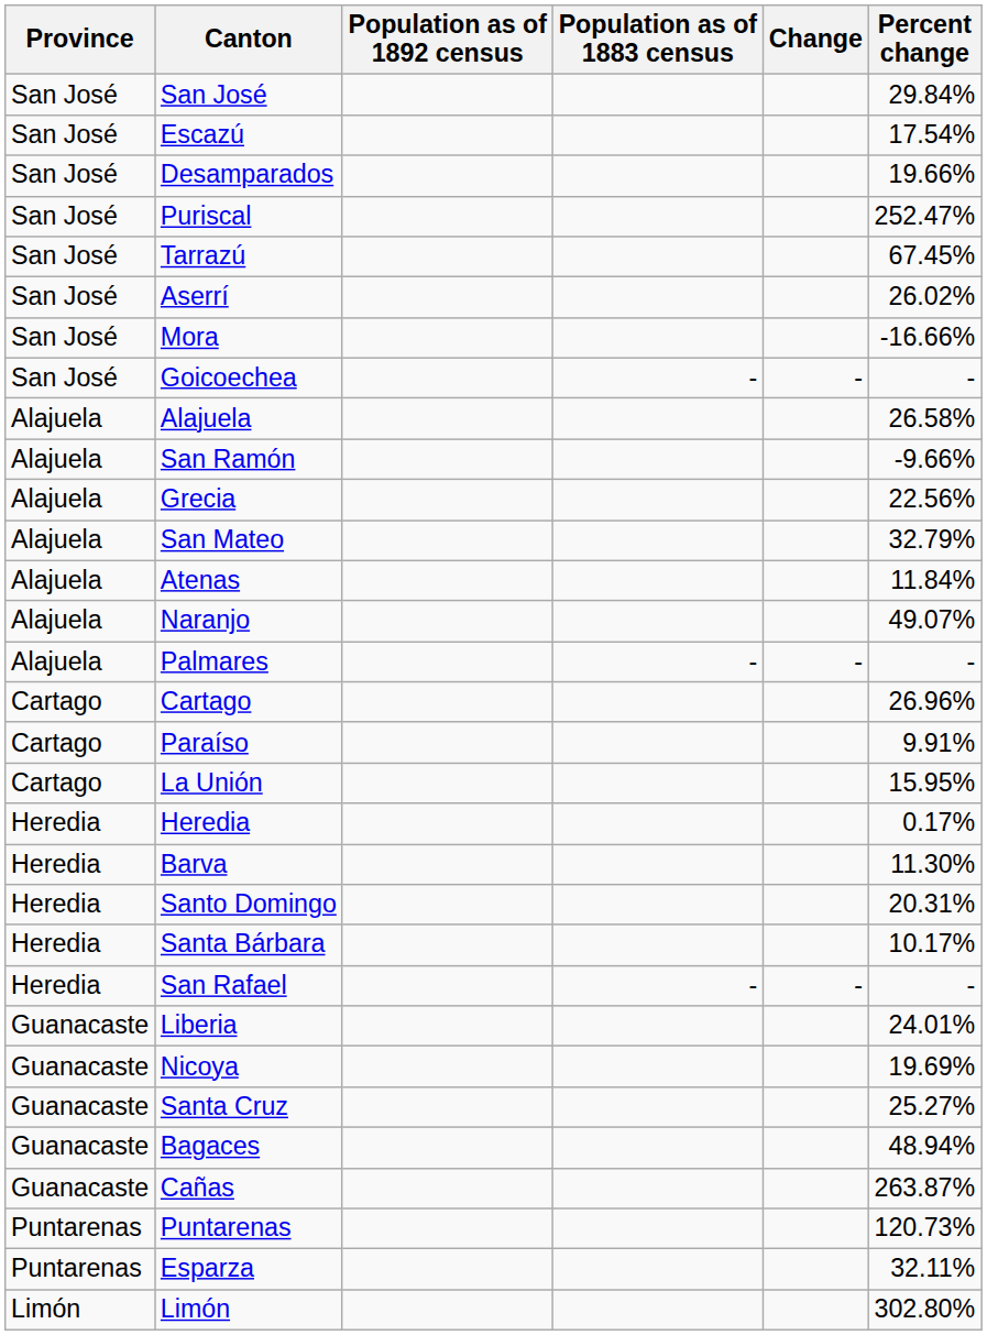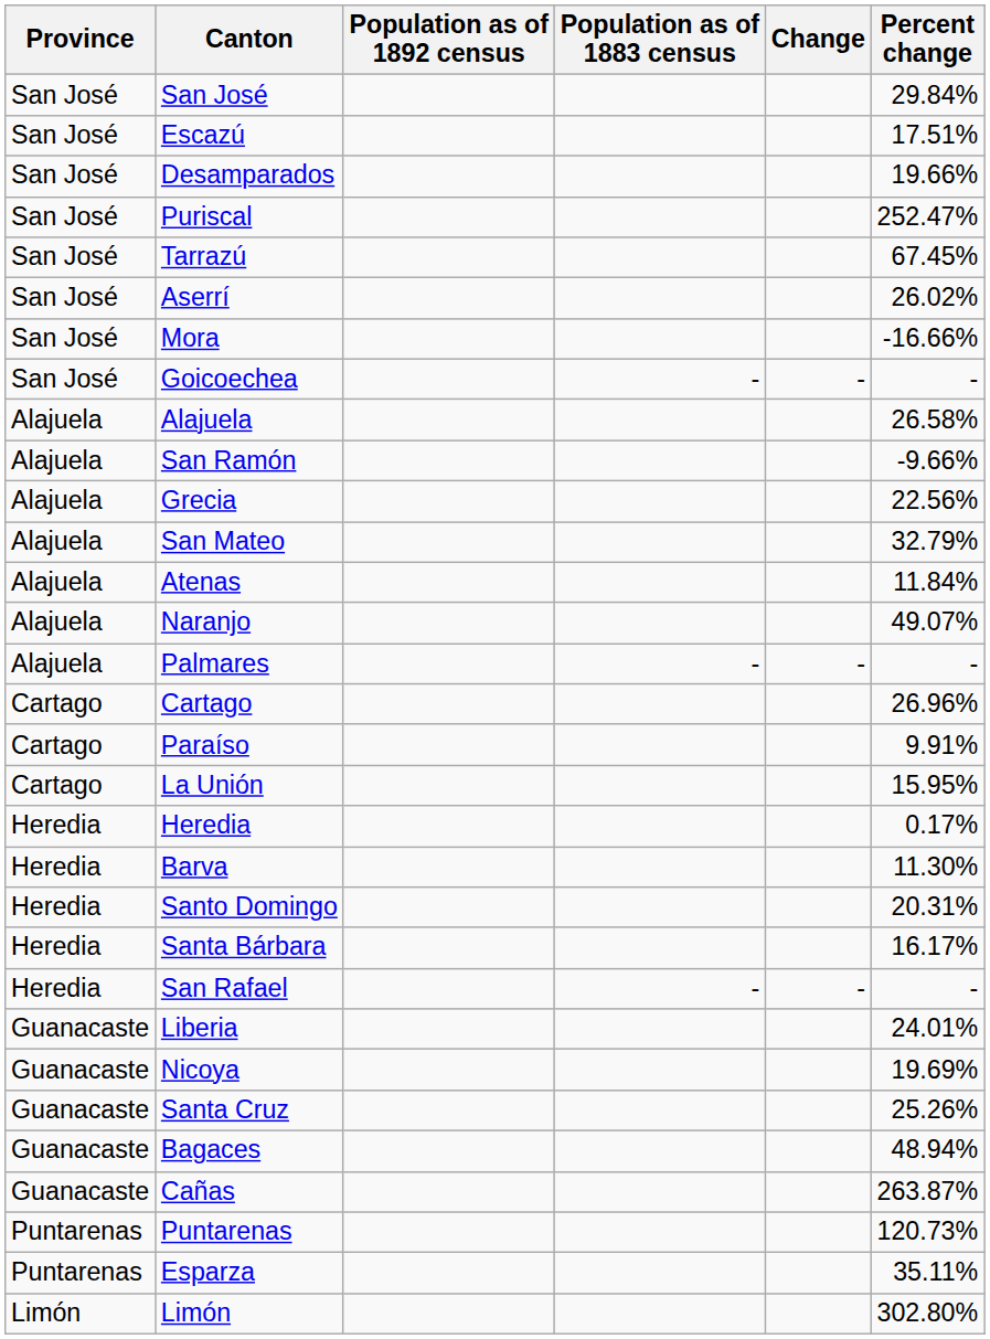Escazú | Percent change: 17.54% -> 17.51%
Santa Bárbara | Percent change: 10.17% -> 16.17%
Santa Cruz | Percent change: 25.27% -> 25.26%
Esparza | Percent change: 32.11% -> 35.11%
